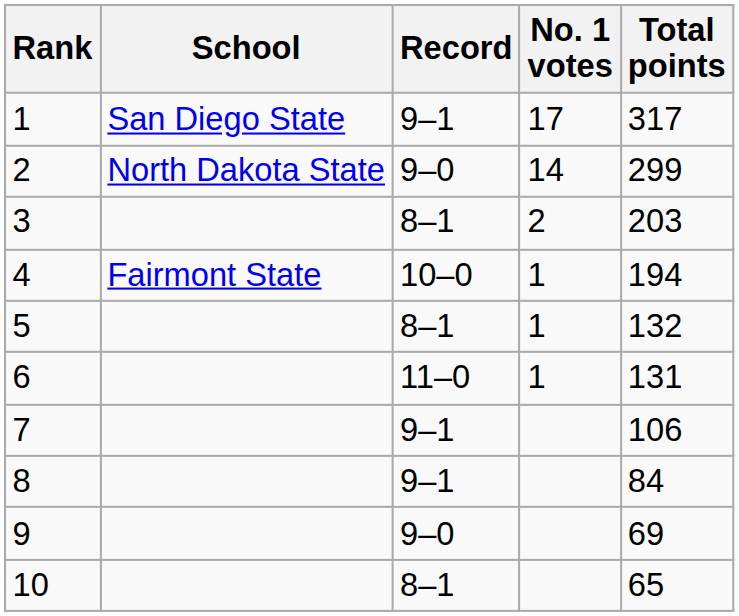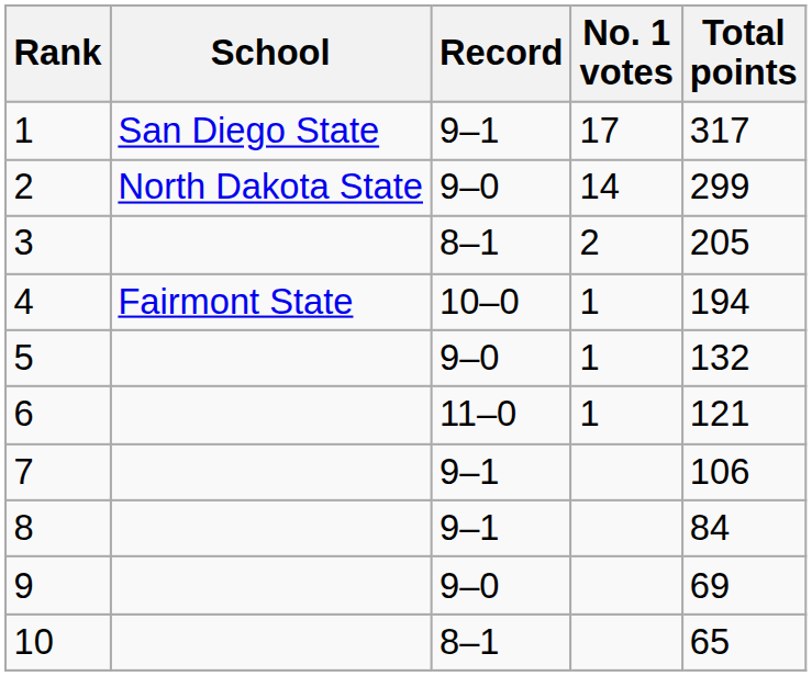3 | Total points: 203 -> 205
5 | Record: 8–1 -> 9–0
6 | Total points: 131 -> 121
